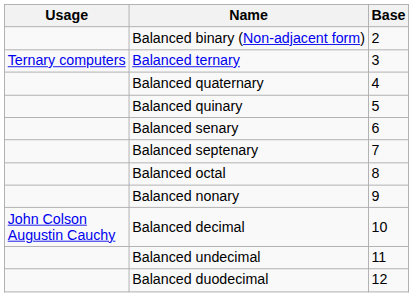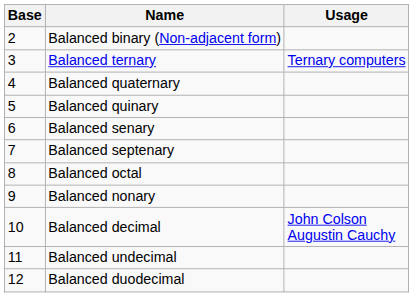columns swapped: Base <-> Usage
